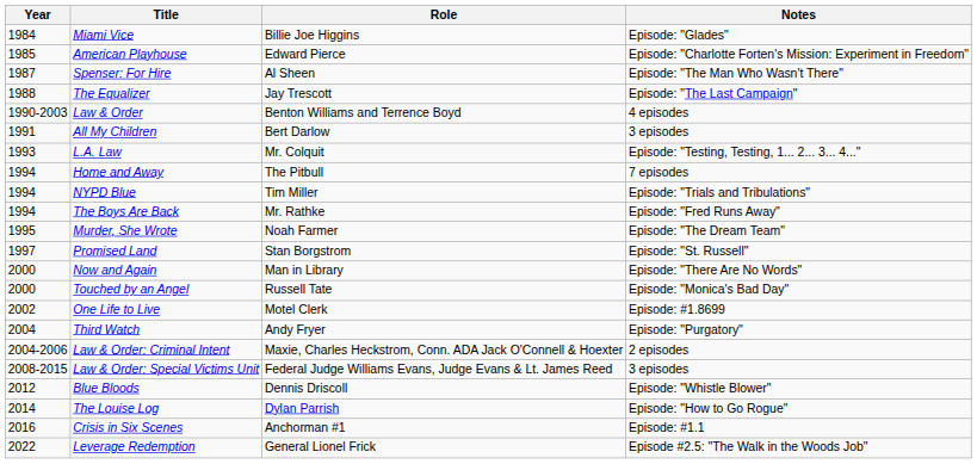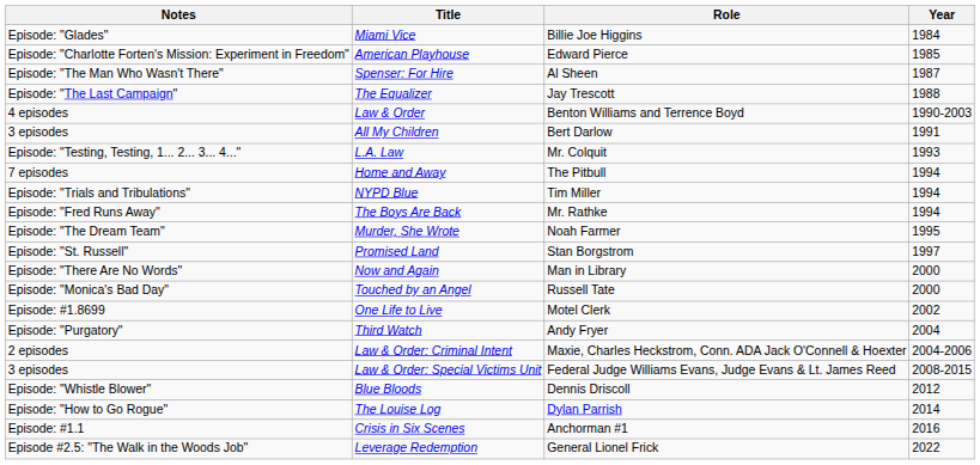columns swapped: Year <-> Notes
